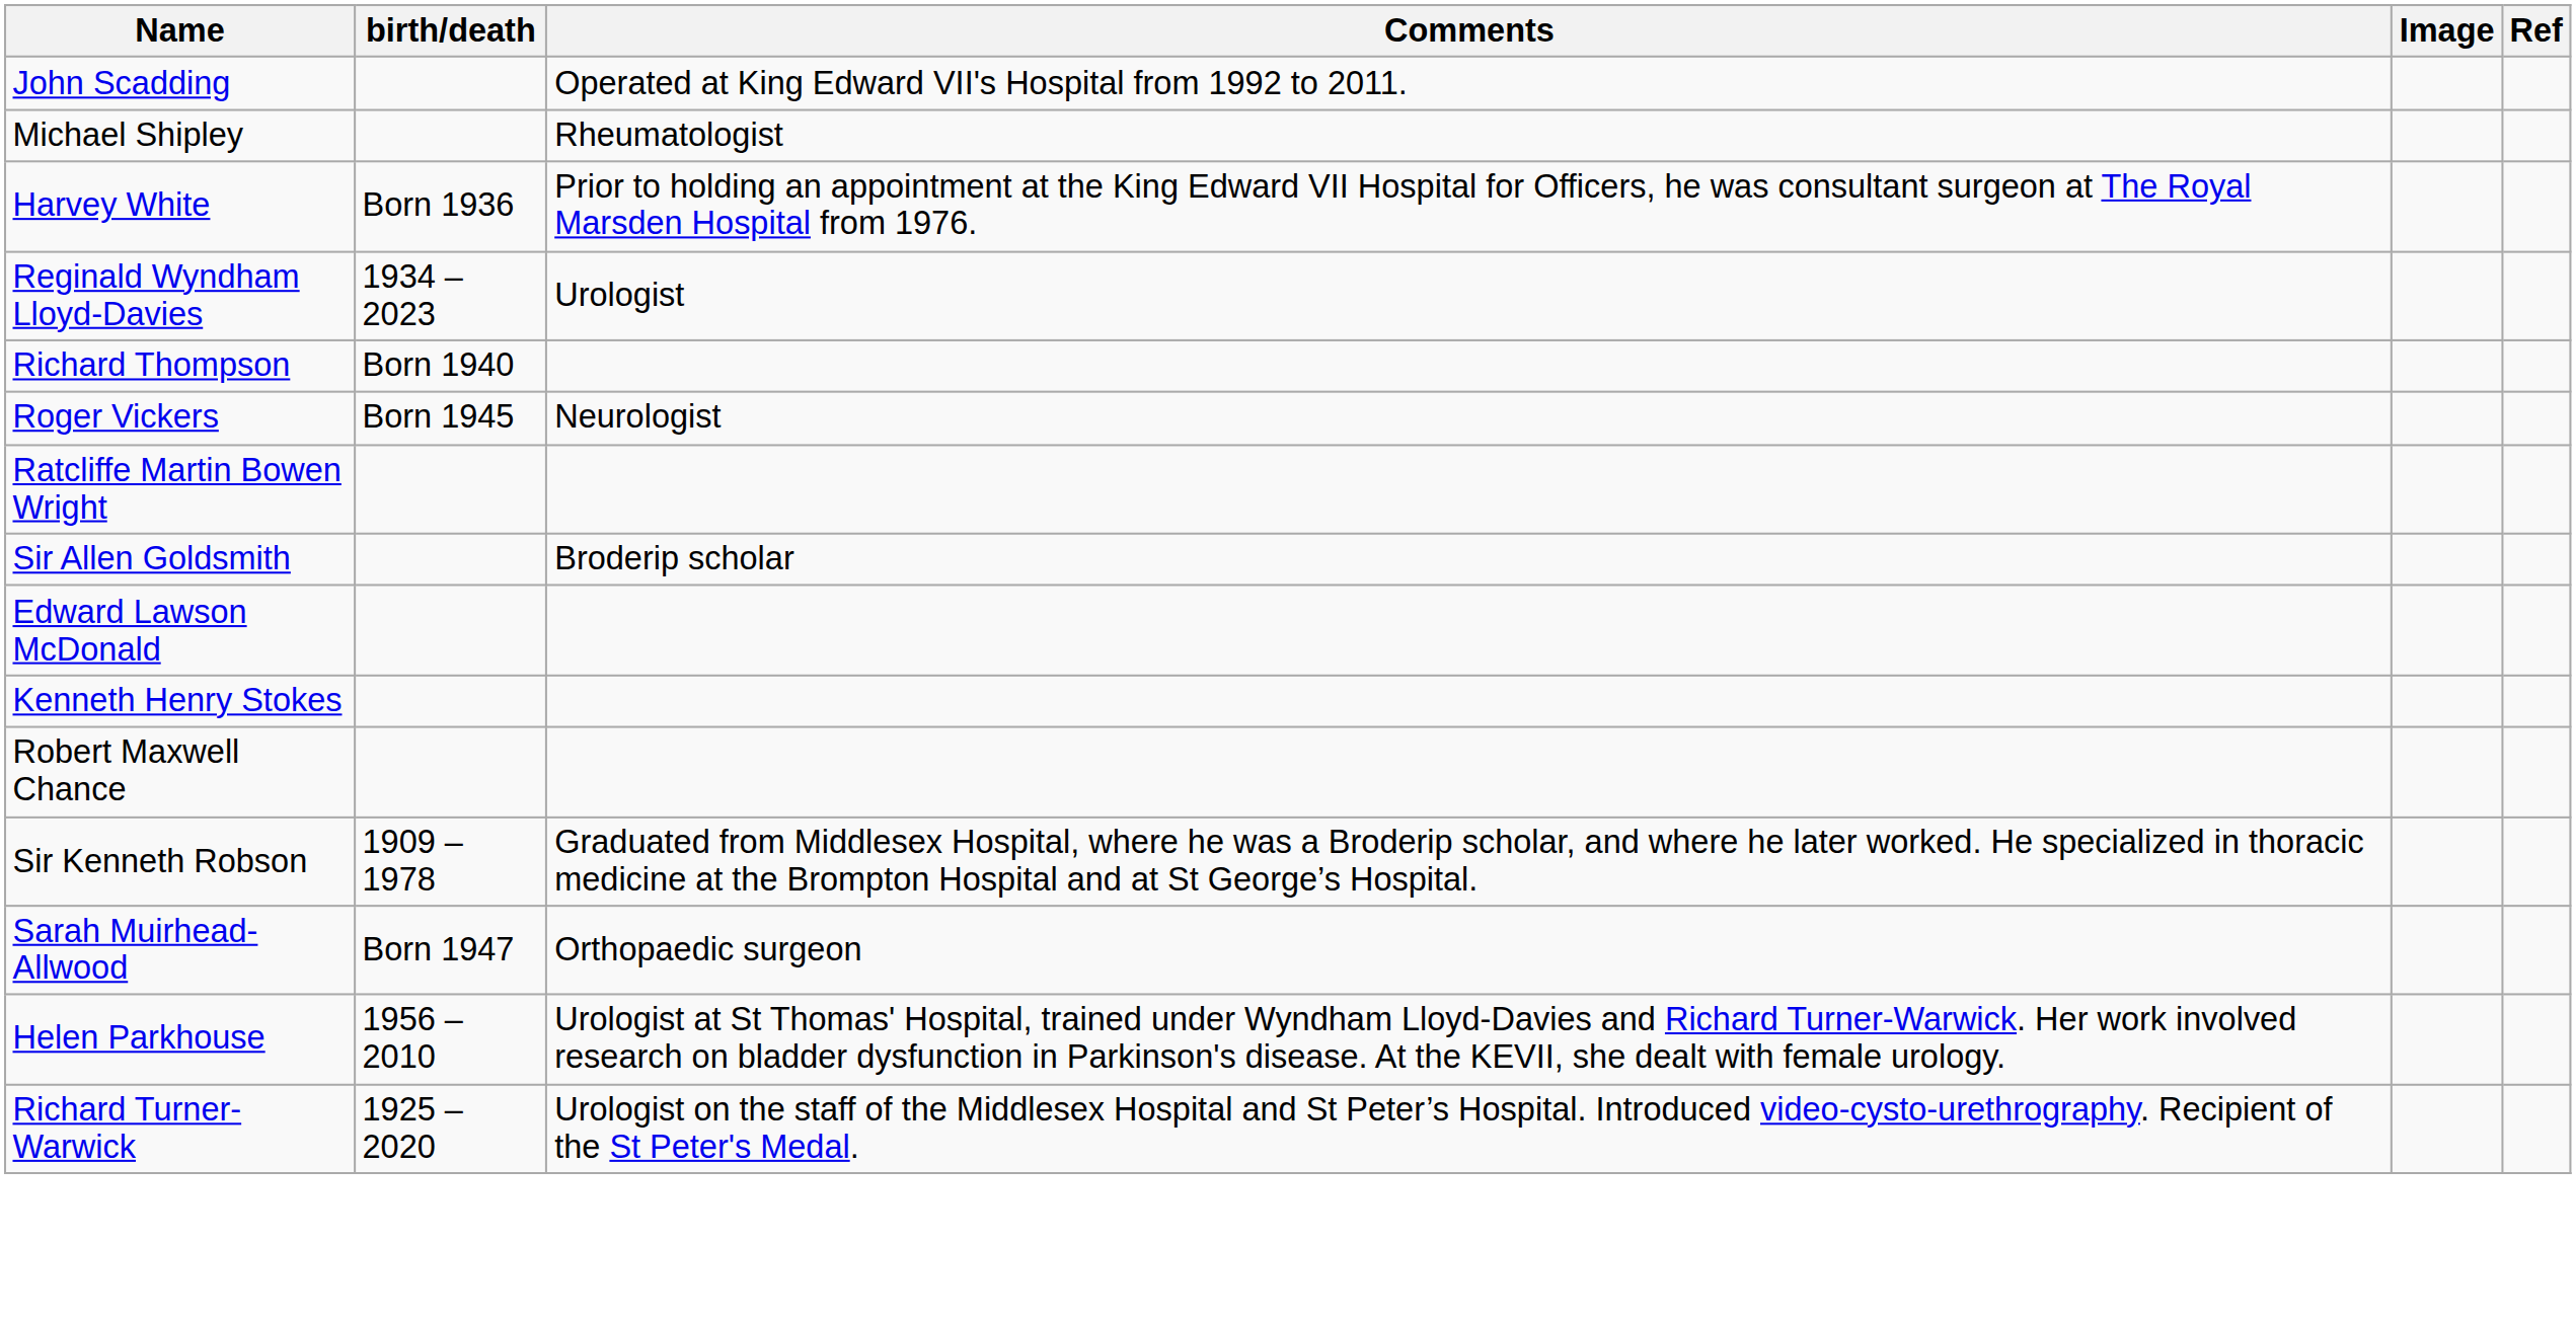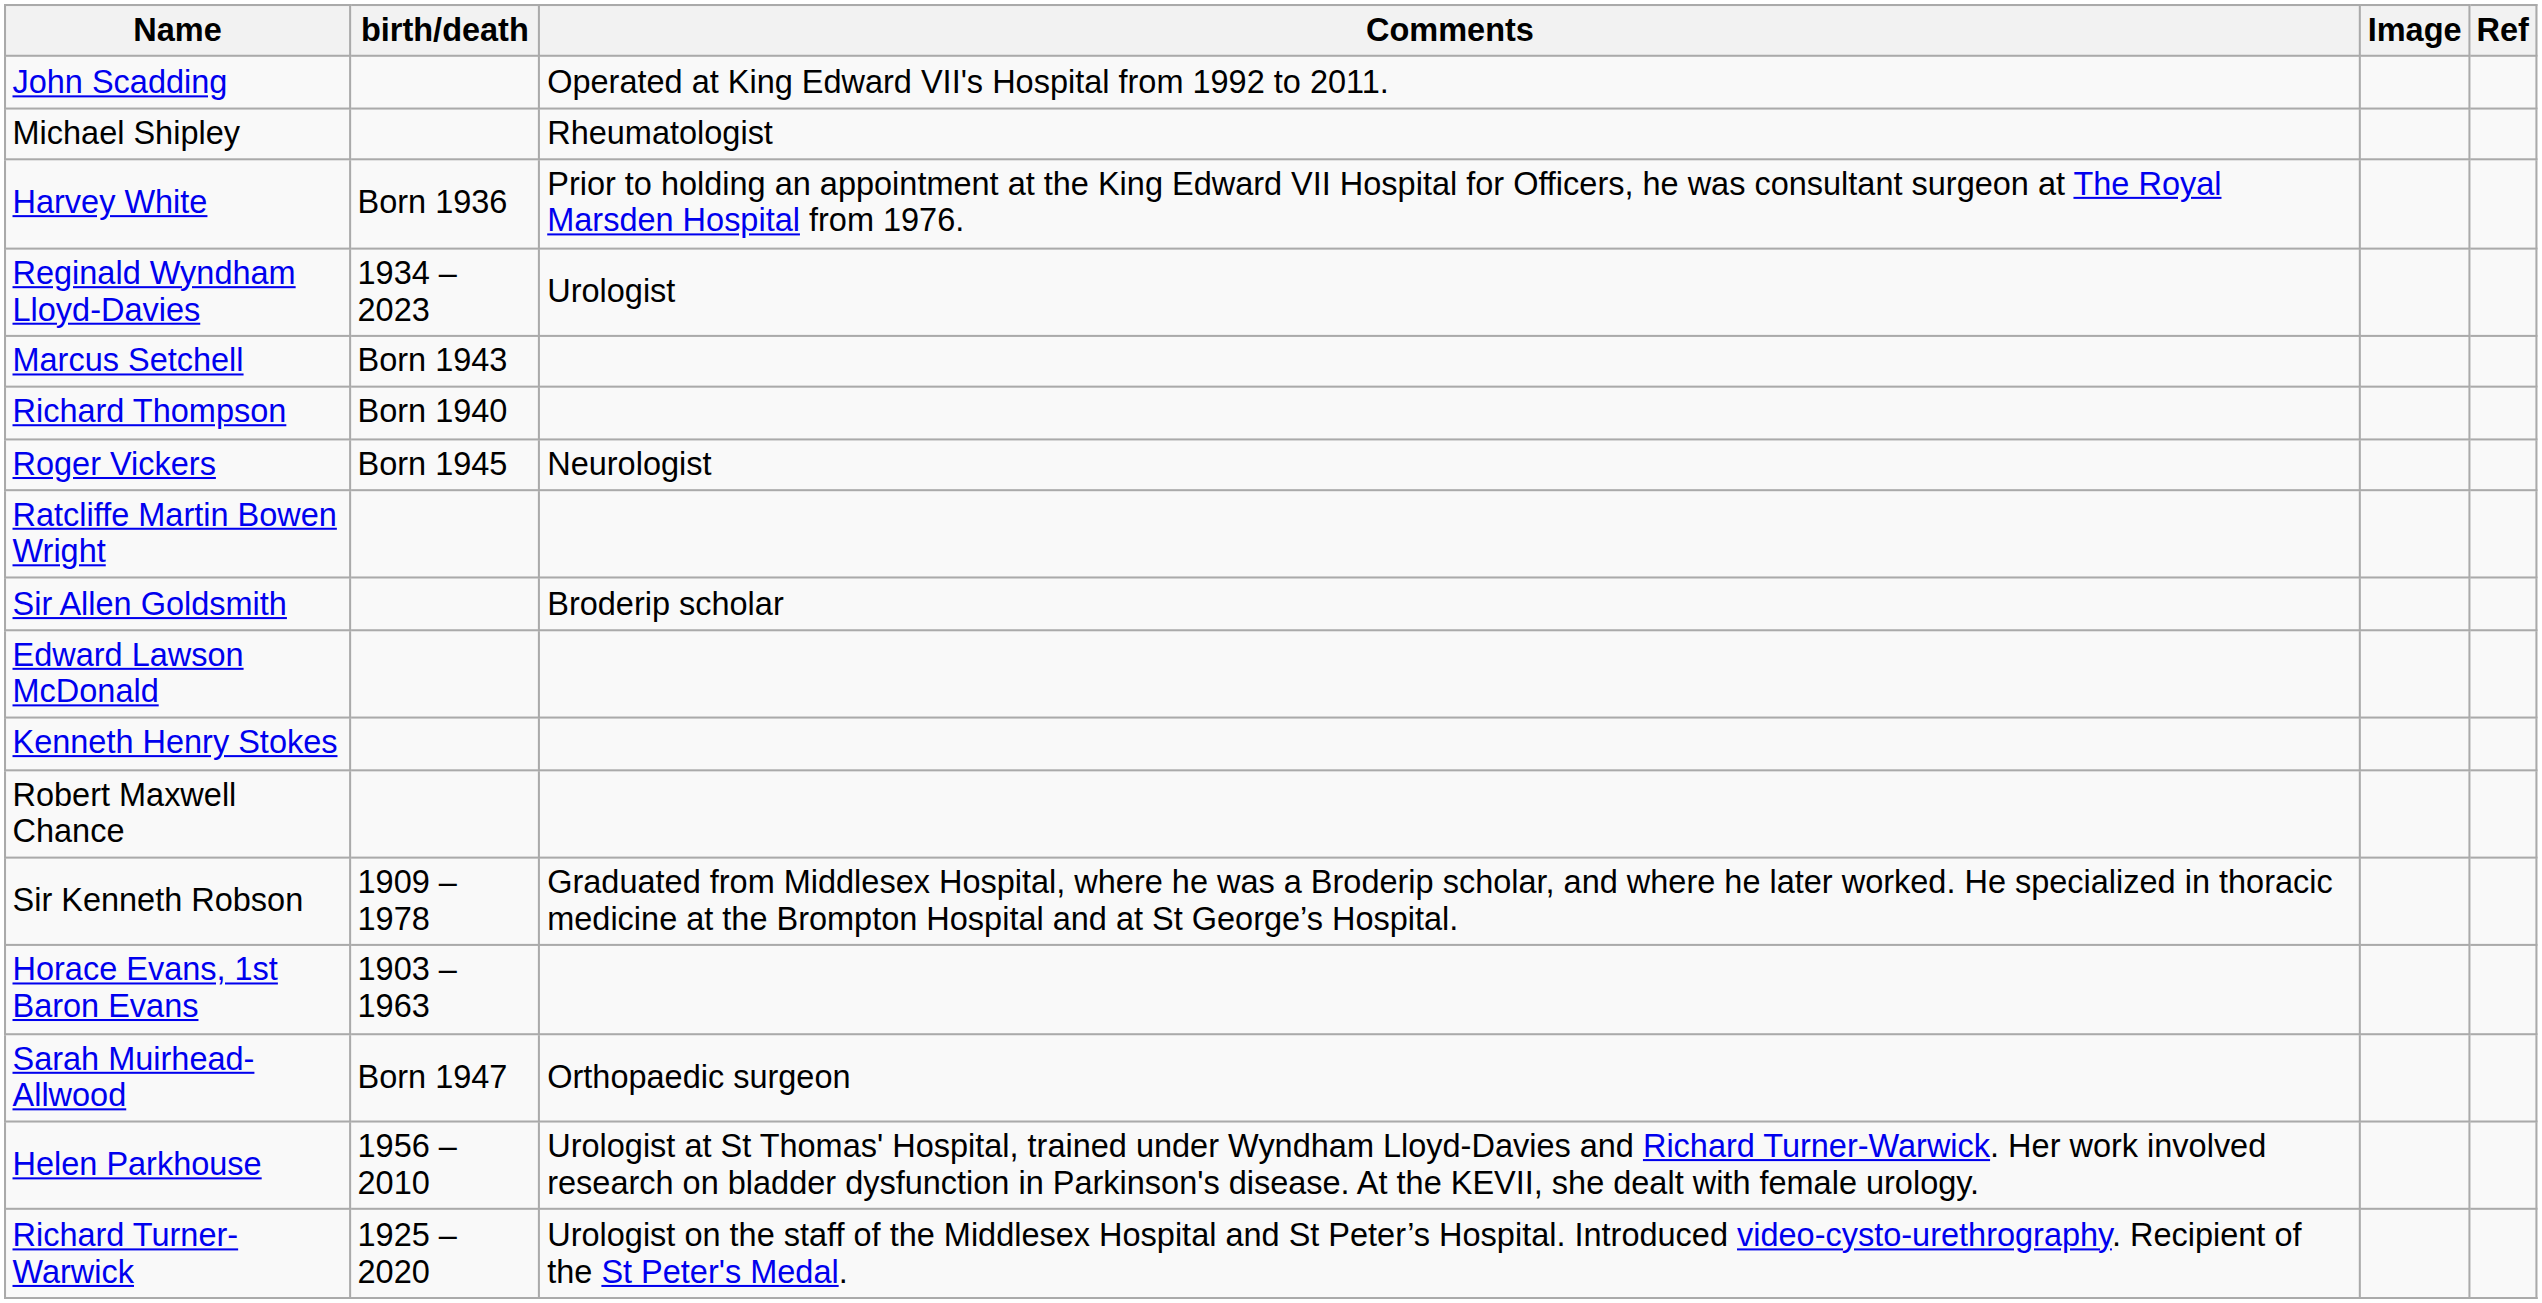+ row: Marcus Setchell | Born 1943
+ row: Horace Evans, 1st Baron Evans | 1903 – 1963
